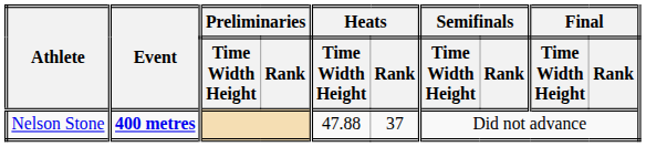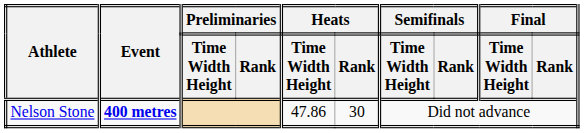Nelson Stone | Heats / Time Width Height: 47.88 -> 47.86
Nelson Stone | Heats / Rank: 37 -> 30
